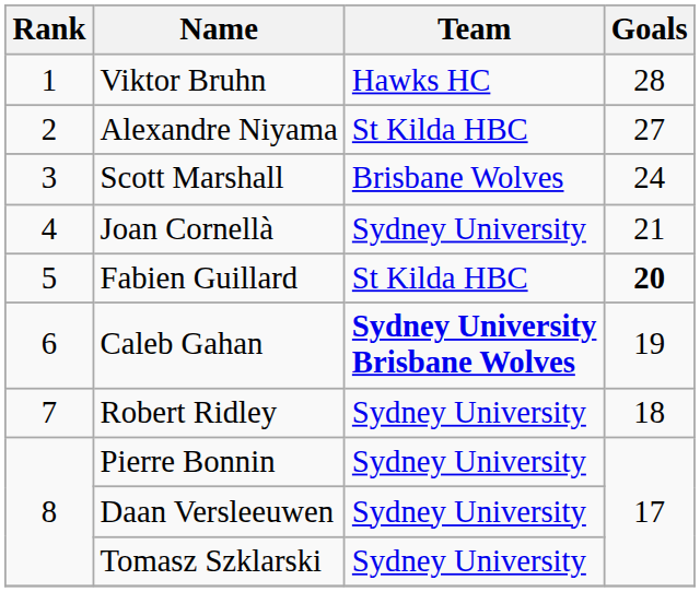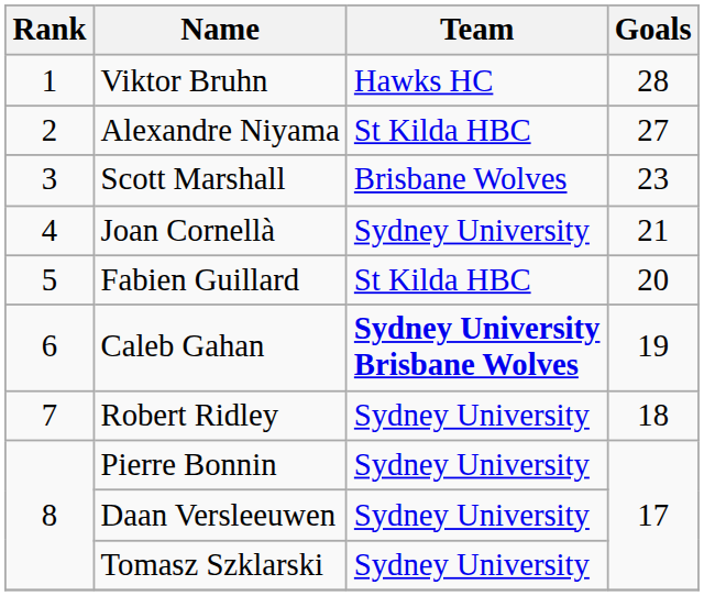Scott Marshall | Goals: 24 -> 23
Fabien Guillard | Goals: bold -> normal
